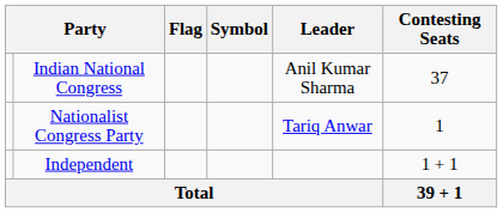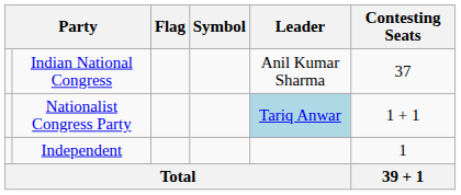Nationalist Congress Party | Leader: no background -> lightblue background
Nationalist Congress Party | Contesting Seats: 1 -> 1 + 1
Independent | Contesting Seats: 1 + 1 -> 1
